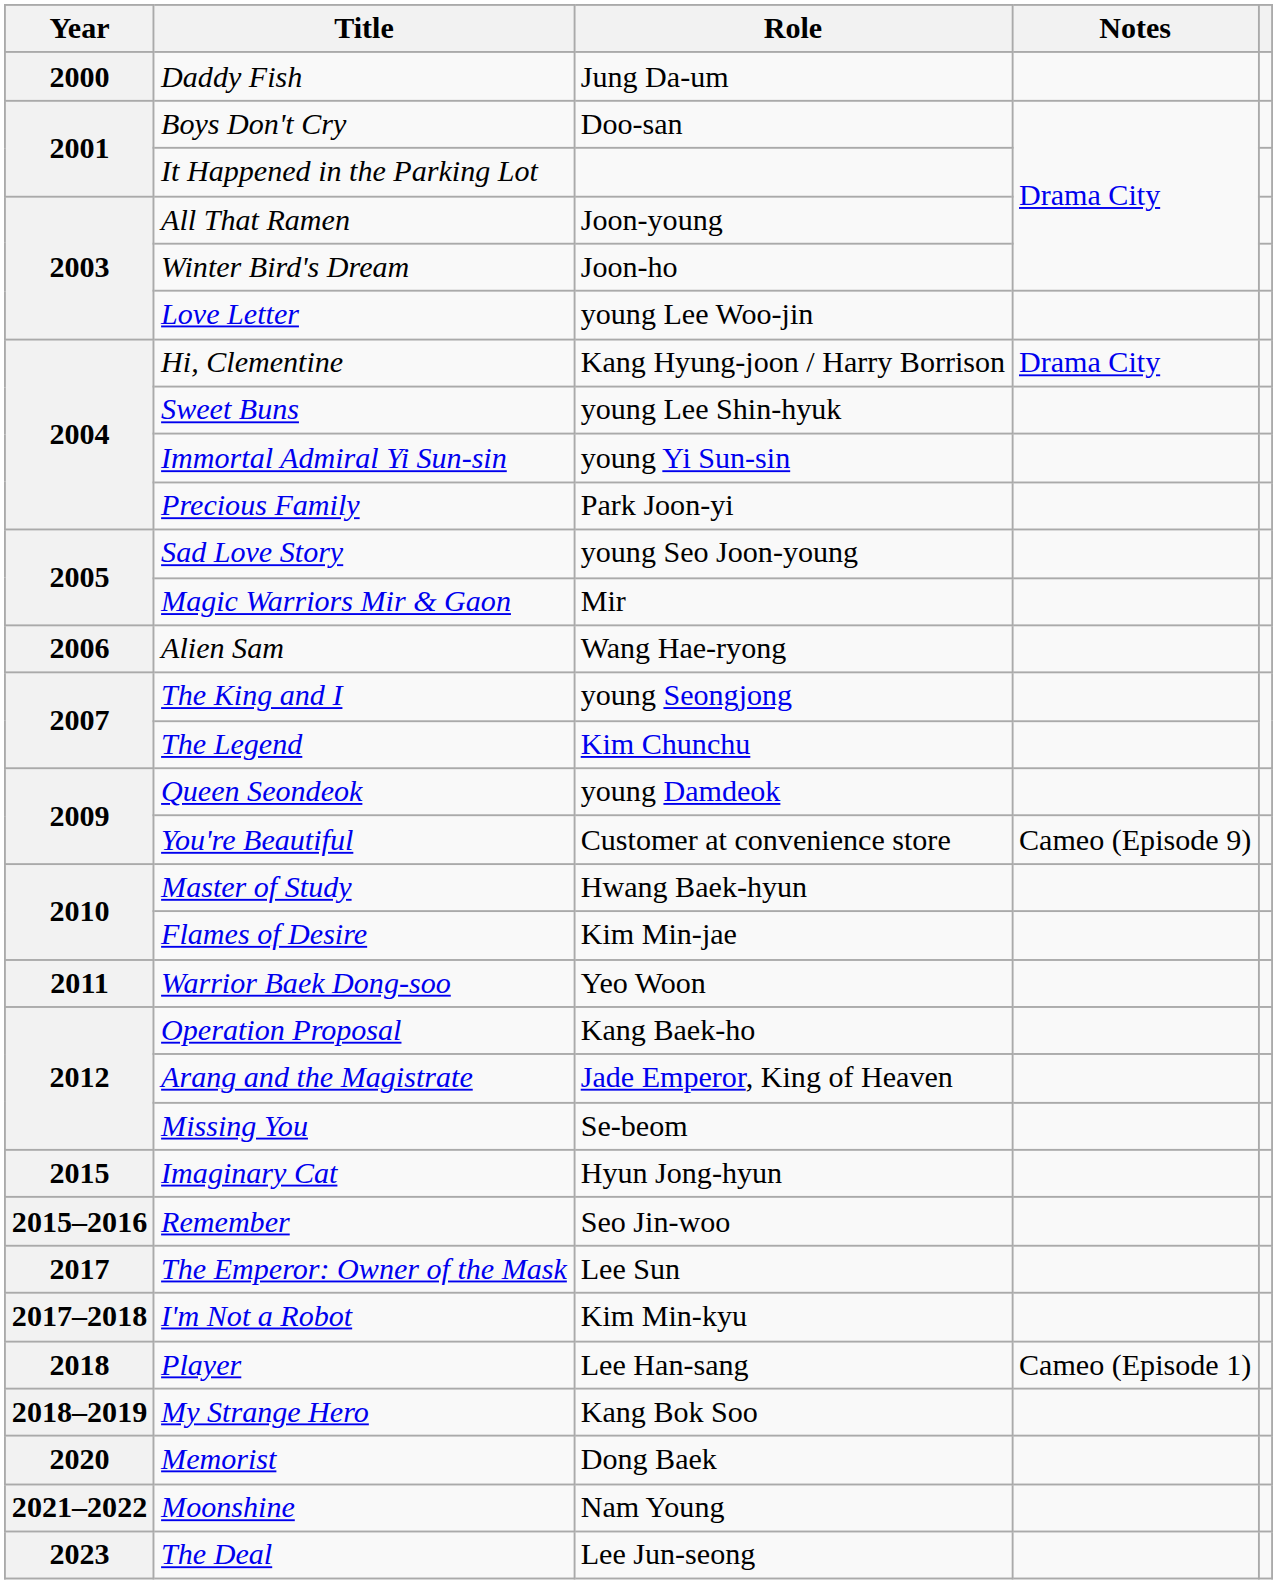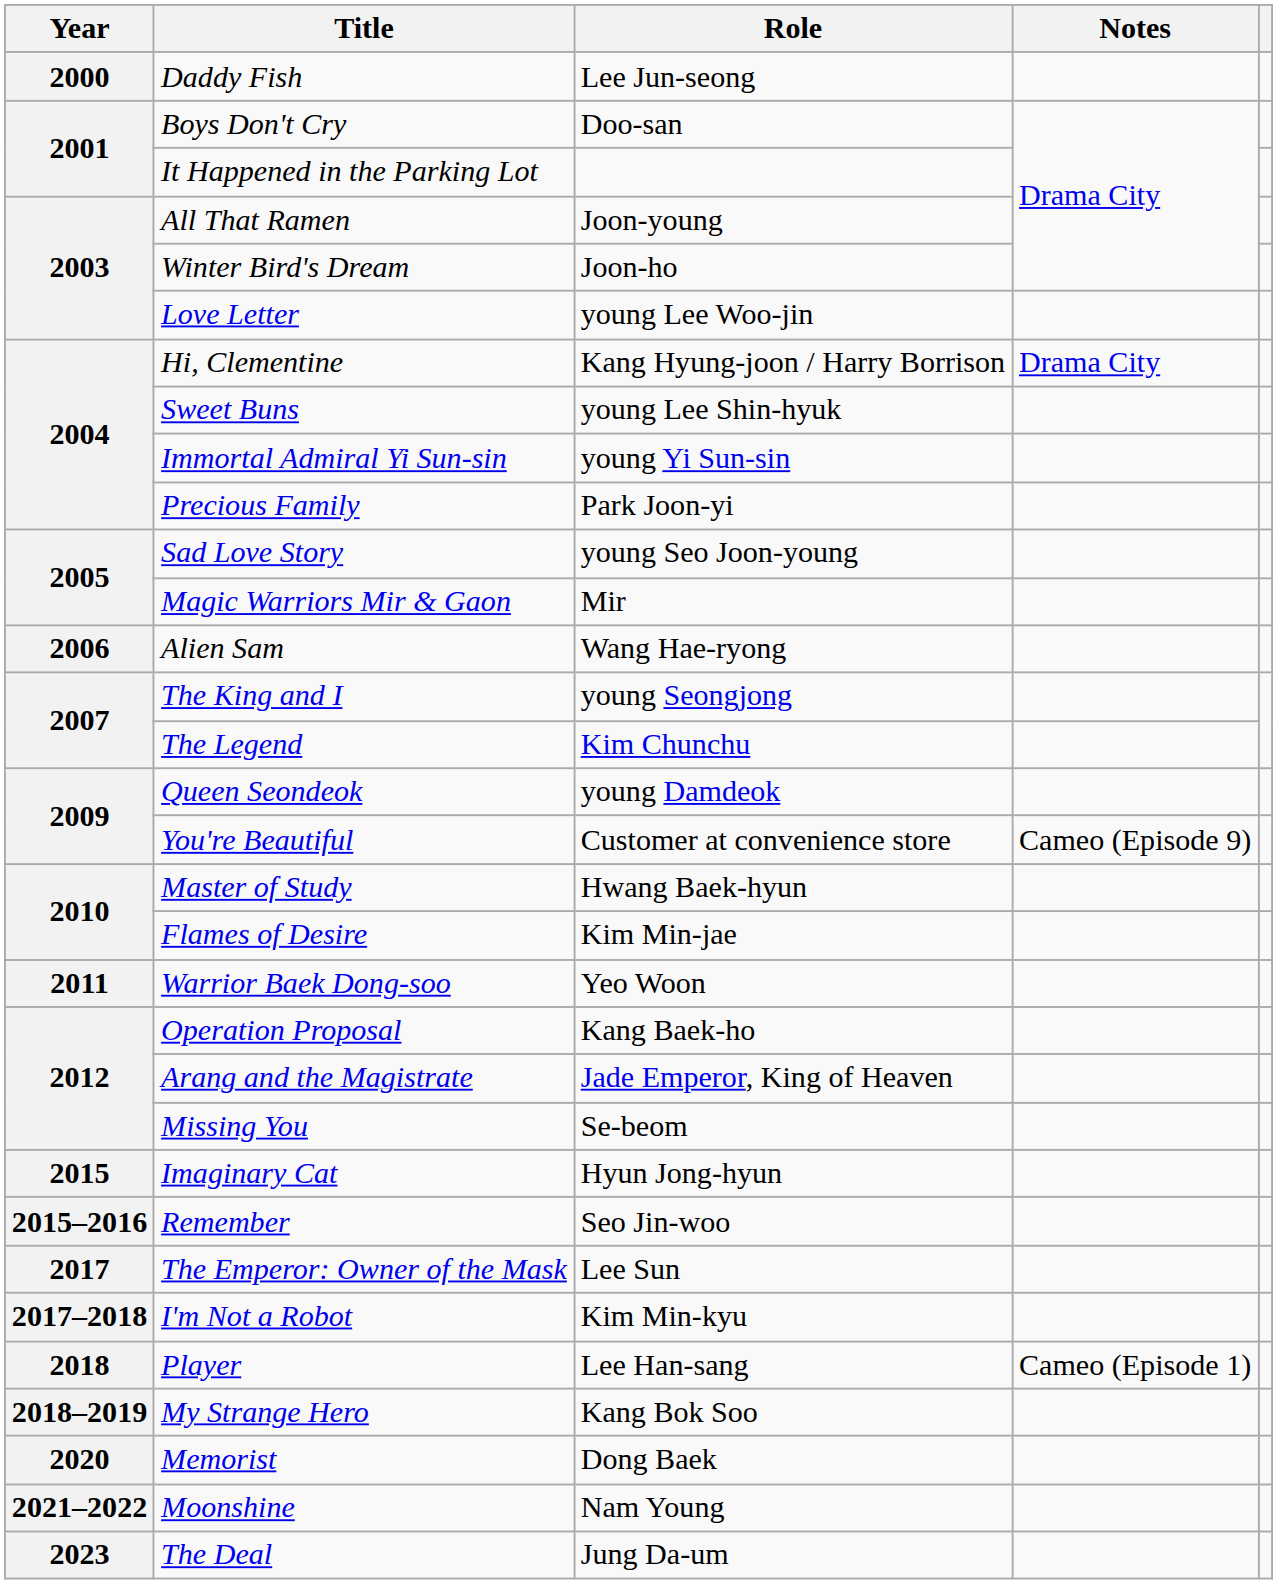Daddy Fish | Role: Jung Da-um -> Lee Jun-seong
The Deal | Role: Lee Jun-seong -> Jung Da-um
